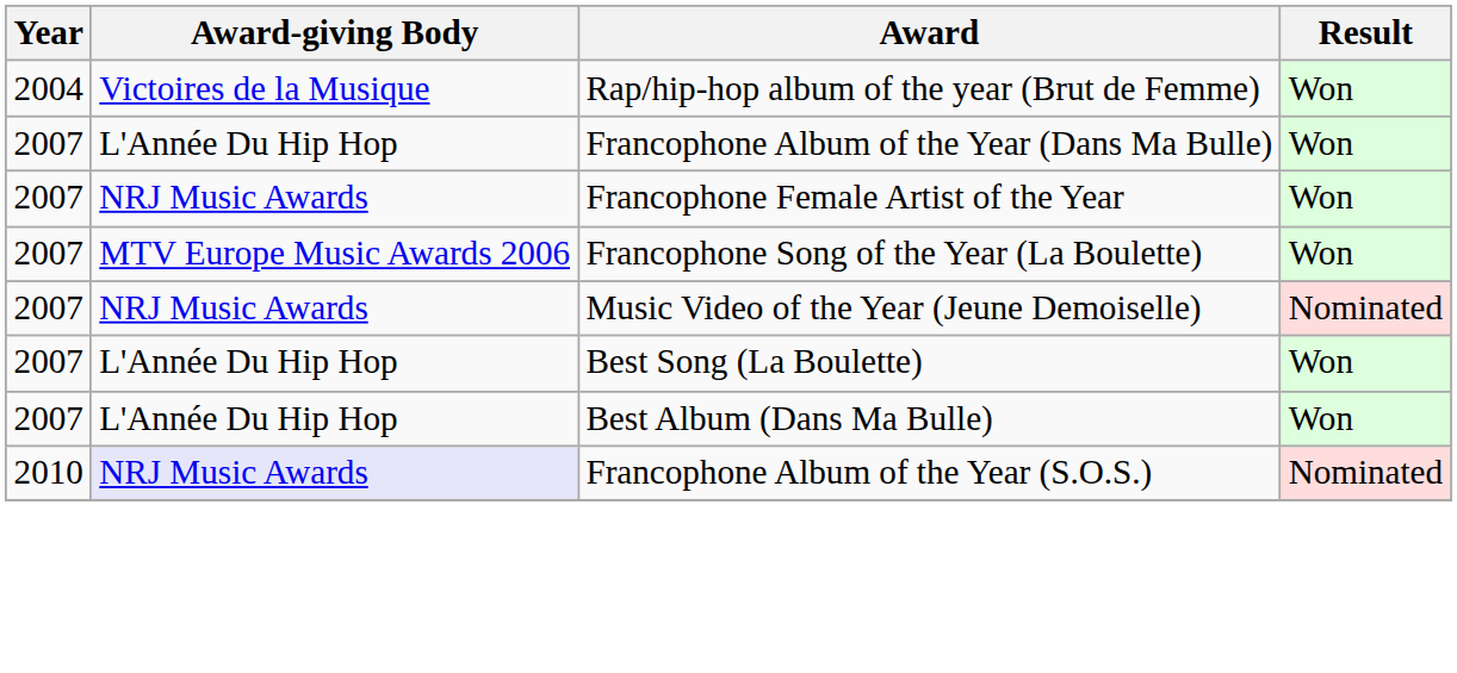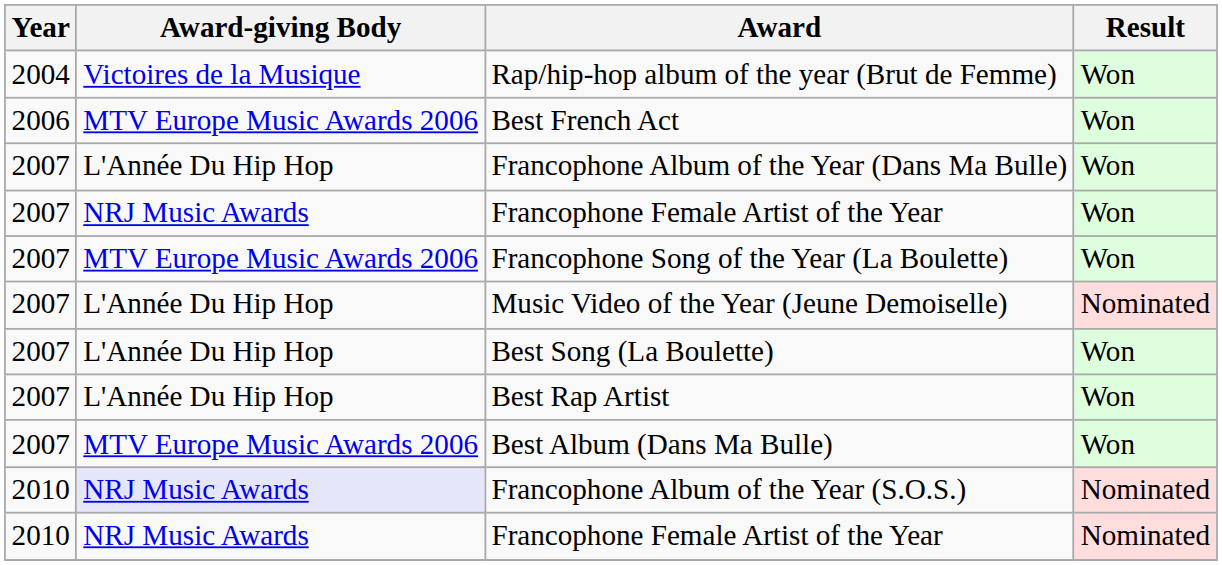+ row: 2006 | MTV Europe Music Awards 2006 | Best French Act | Won
Music Video of the Year (Jeune Demoiselle) | Award-giving Body: NRJ Music Awards -> L'Année Du Hip Hop
+ row: 2007 | L'Année Du Hip Hop | Best Rap Artist | Won
Best Album (Dans Ma Bulle) | Award-giving Body: L'Année Du Hip Hop -> MTV Europe Music Awards 2006
+ row: 2010 | NRJ Music Awards | Francophone Female Artist of the Year | Nominated
